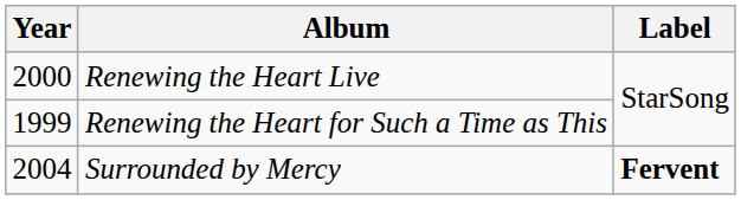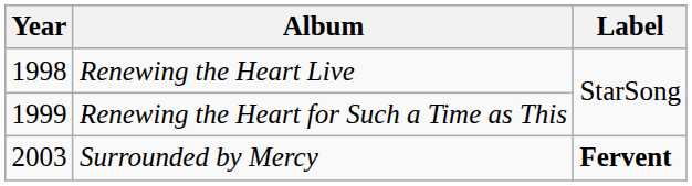Renewing the Heart Live | Year: 2000 -> 1998
Surrounded by Mercy | Year: 2004 -> 2003
